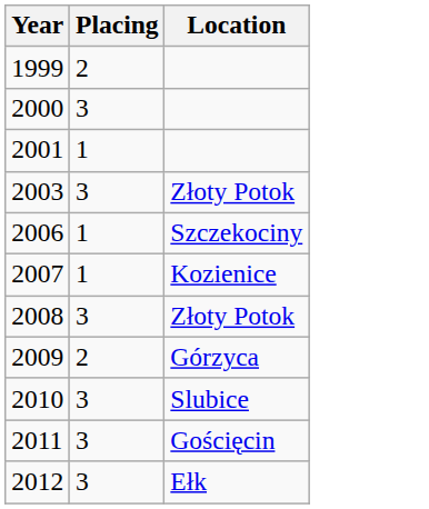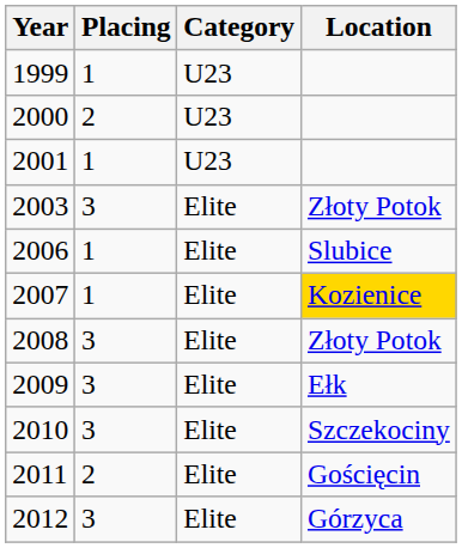+ column: Category | U23 | U23 | U23 | Elite | Elite | Elite | Elite | Elite | Elite | Elite | Elite
1999 | Placing: 2 -> 1
2000 | Placing: 3 -> 2
2006 | Location: Szczekociny -> Slubice
2007 | Location: no background -> gold background
2009 | Placing: 2 -> 3
2009 | Location: Górzyca -> Ełk
2010 | Location: Slubice -> Szczekociny
2011 | Placing: 3 -> 2
2012 | Location: Ełk -> Górzyca
